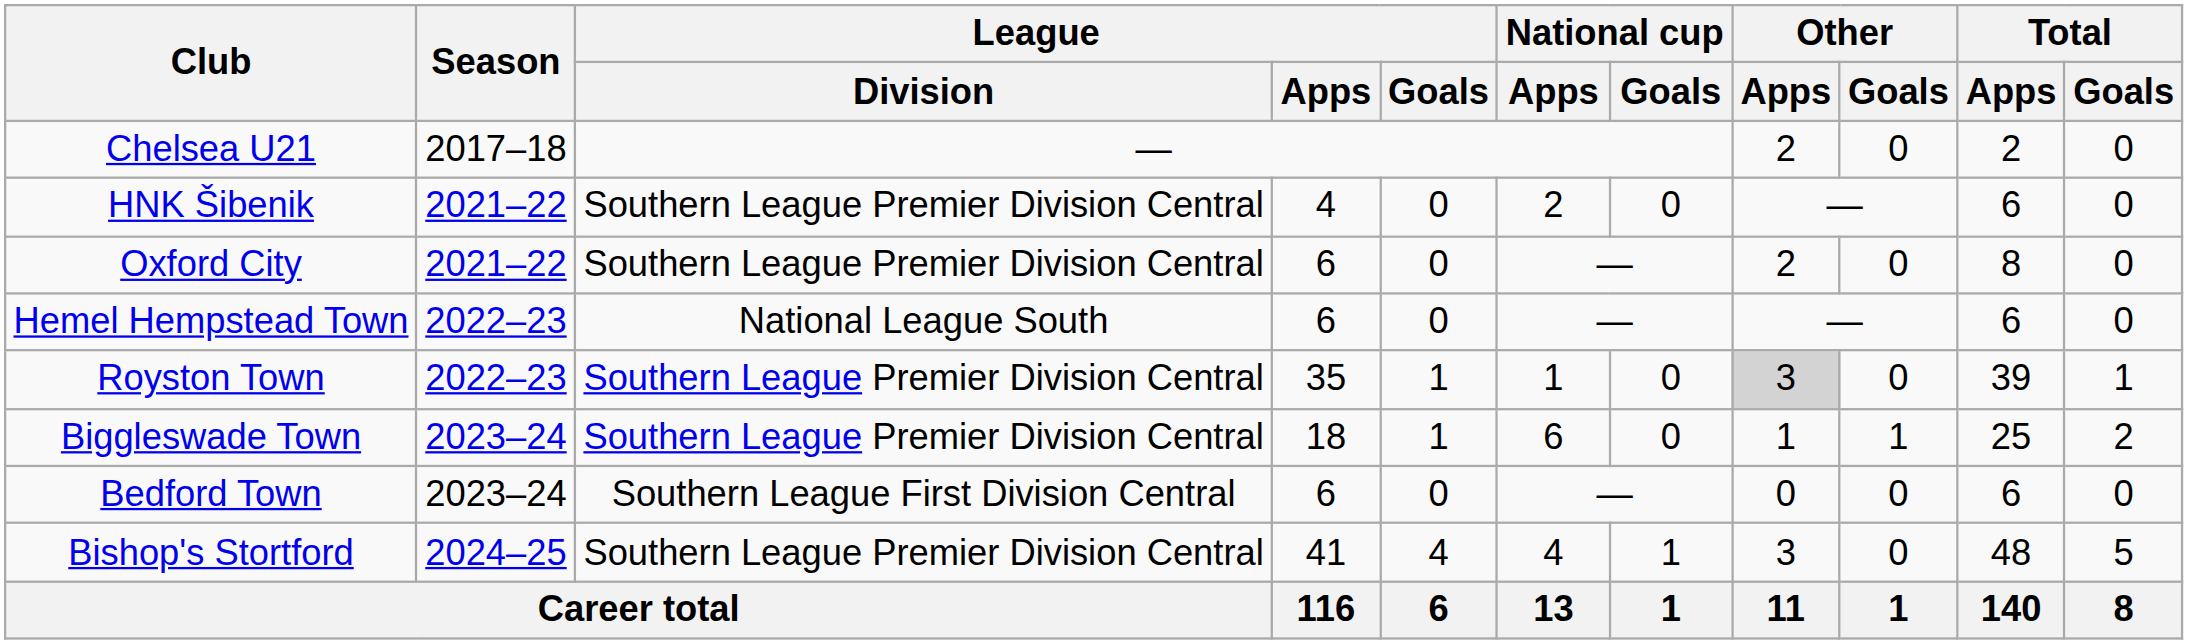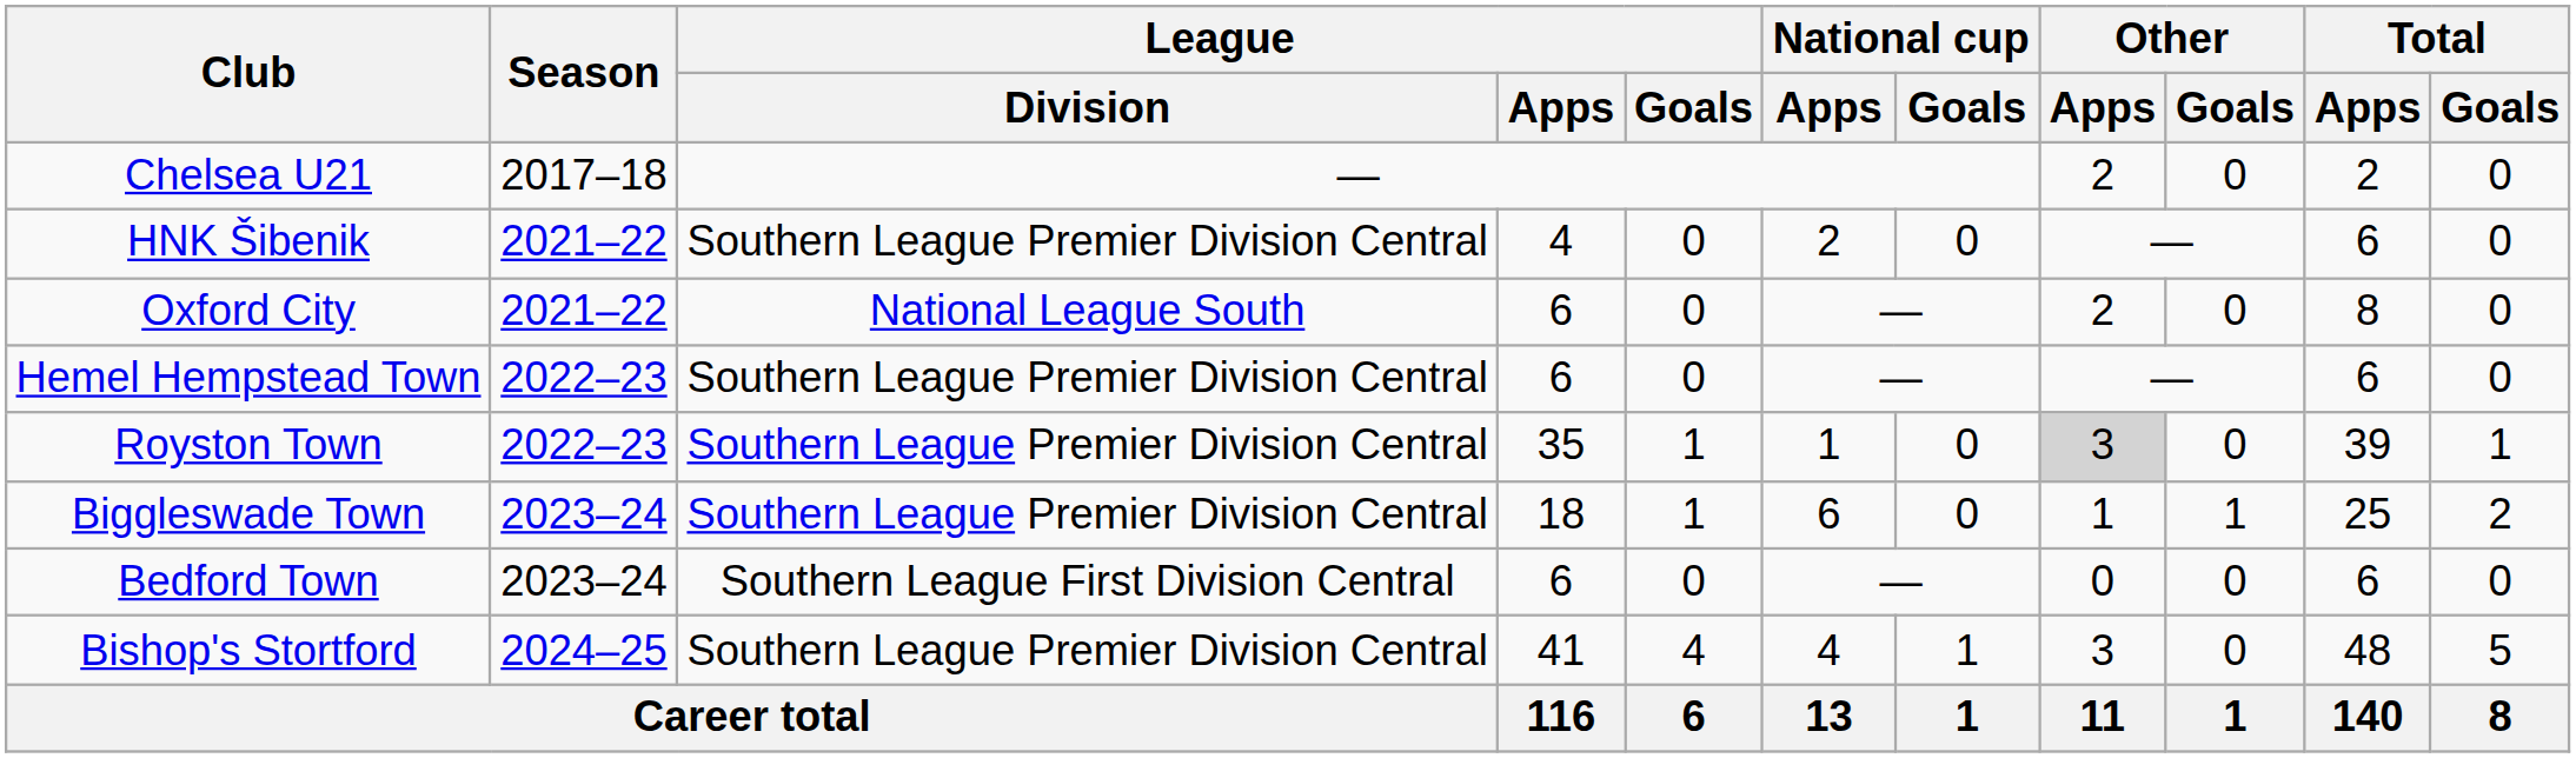Oxford City | League / Division: Southern League Premier Division Central -> National League South
Hemel Hempstead Town | League / Division: National League South -> Southern League Premier Division Central
